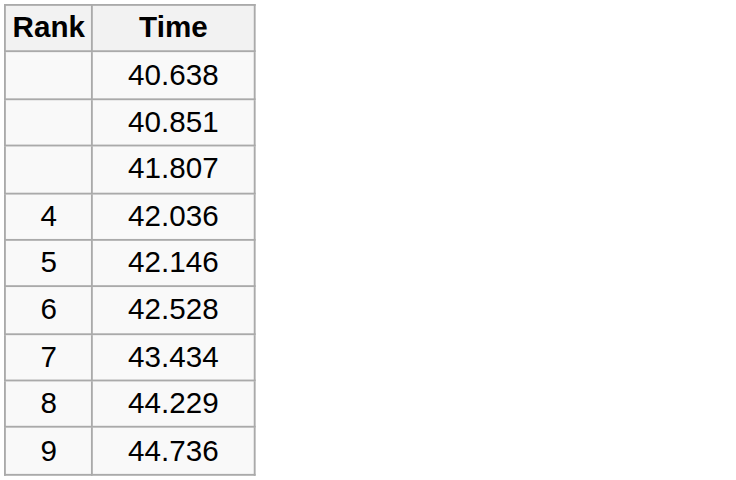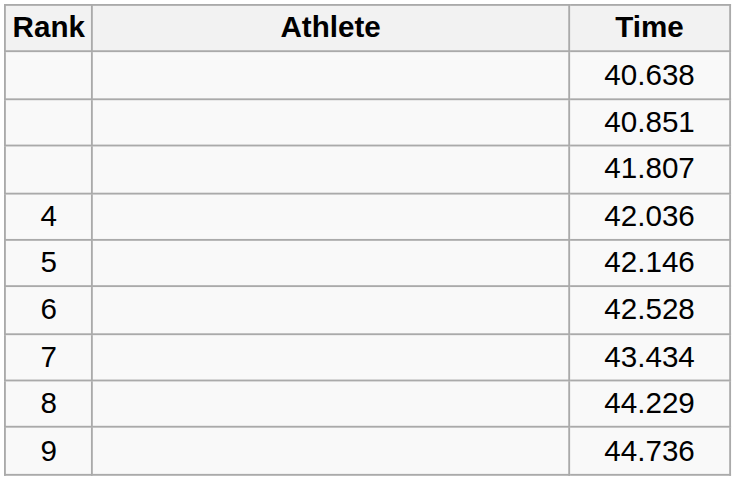+ column: Athlete
